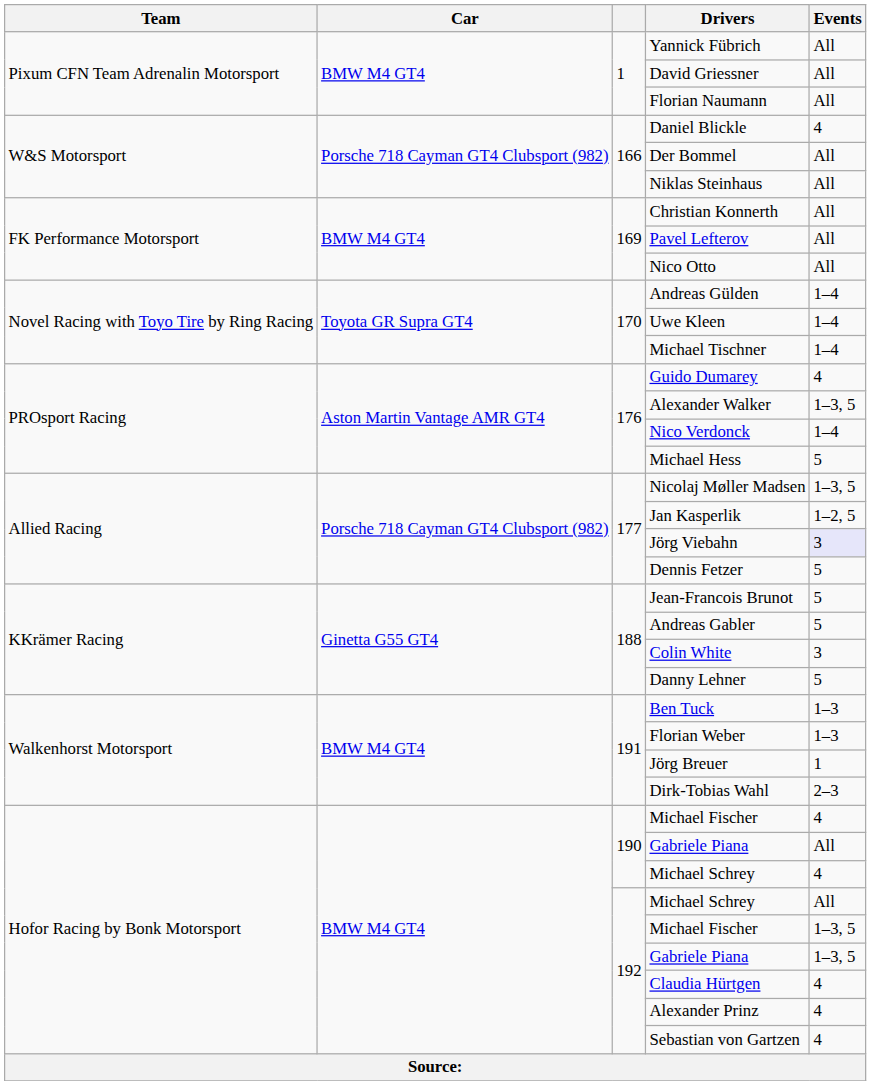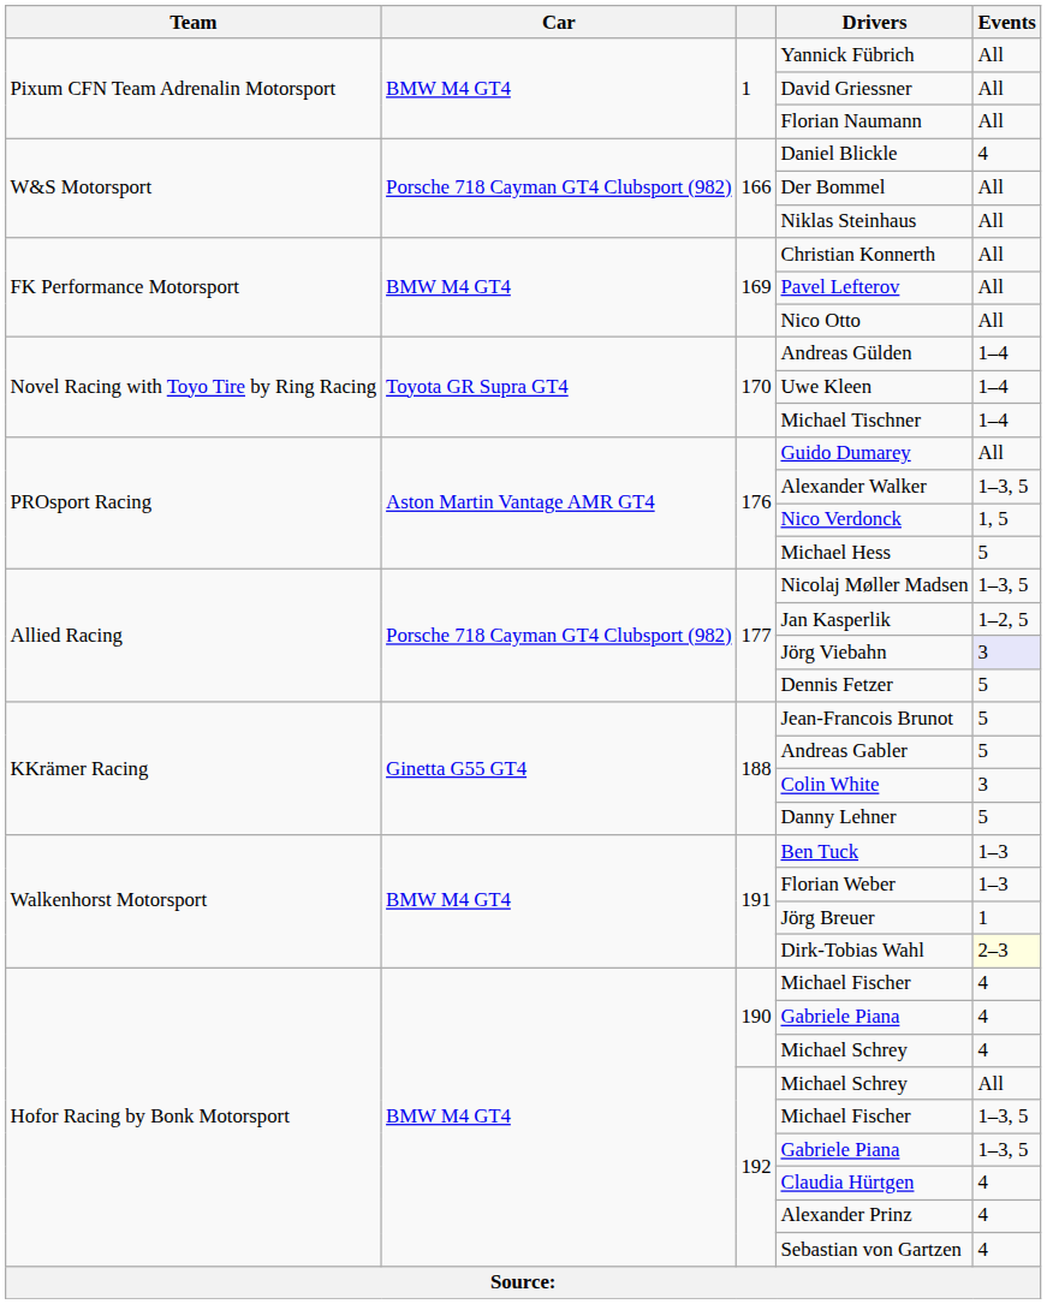Guido Dumarey | Events: 4 -> All
Nico Verdonck | Events: 1–4 -> 1, 5
Dirk-Tobias Wahl | Events: no background -> lightyellow background
190 / Gabriele Piana | Events: All -> 4
